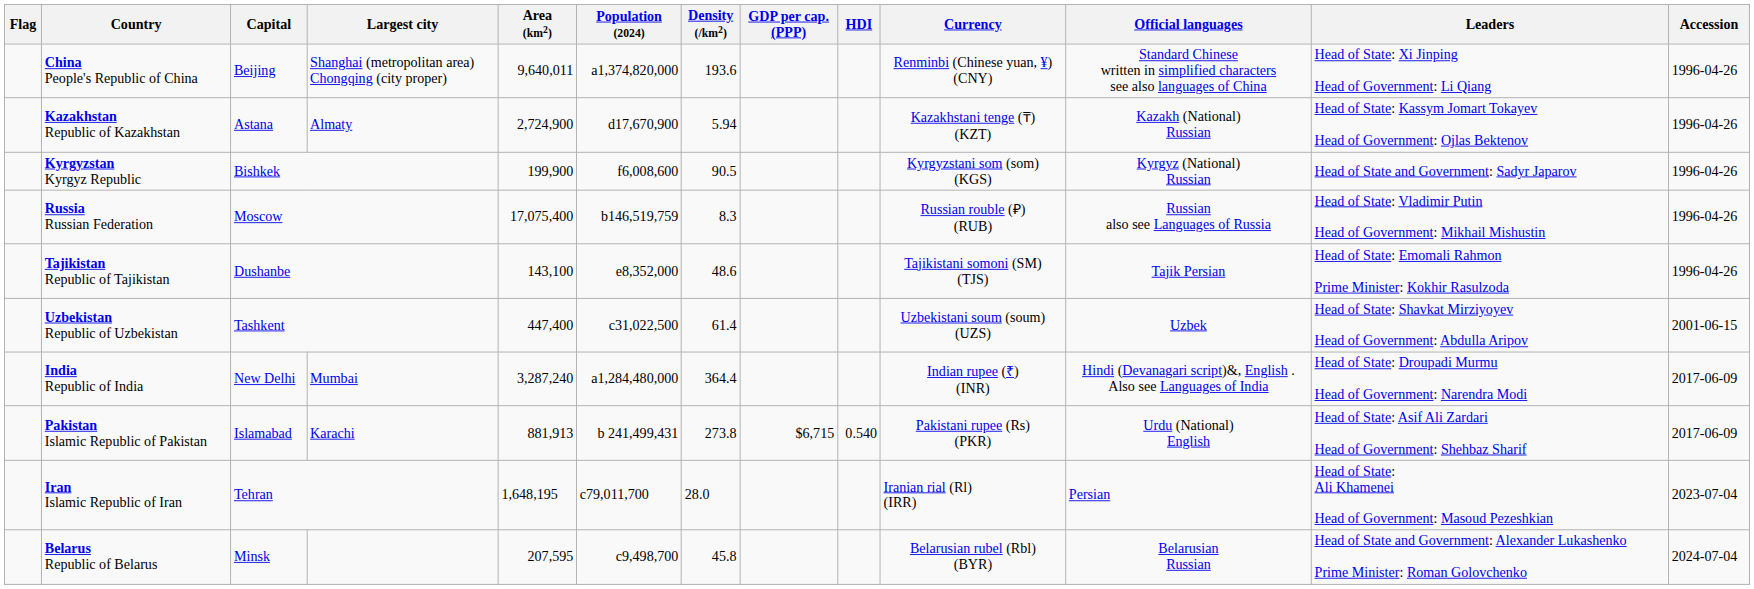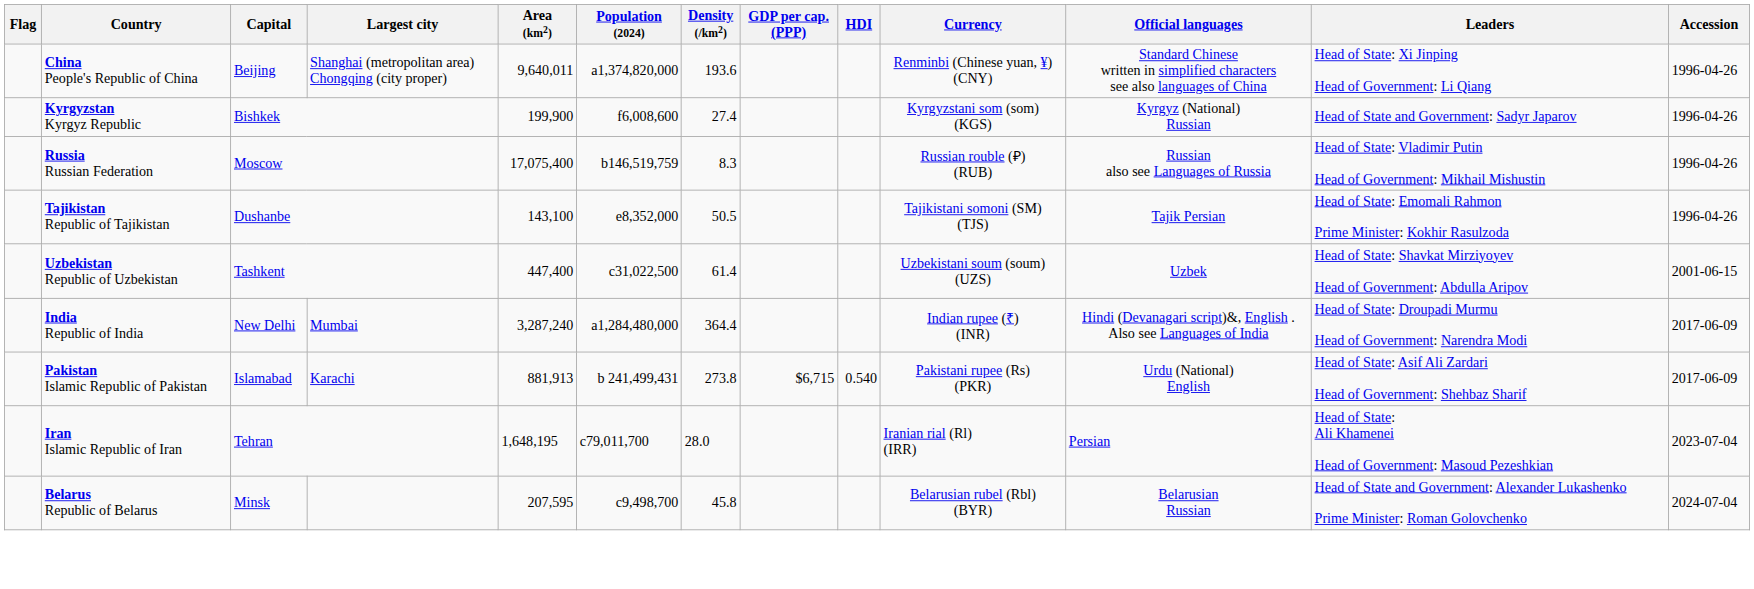- row: Kazakhstan Republic of Kazakhstan | Astana | Almaty | 2,724,900 | d17,670,900 | 5.94 | Kazakhstani tenge (₸) (KZT) | Kazakh (National) Russian | Head of State: Kassym Jomart Tokayev Head of Government: Ojlas Bektenov | 1996-04-26
Kyrgyzstan Kyrgyz Republic | Density (/km2): 90.5 -> 27.4
Tajikistan Republic of Tajikistan | Density (/km2): 48.6 -> 50.5
